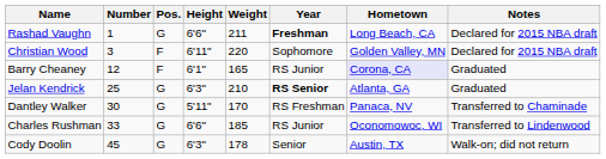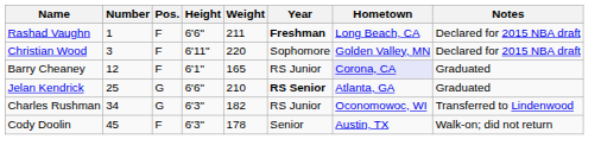Rashad Vaughn | Pos.: G -> F
Jelan Kendrick | Height: 6'3" -> 6'6"
- row: Dantley Walker | 30 | G | 5'11" | 170 | RS Freshman | Panaca, NV | Transferred to Chaminade
Charles Rushman | Number: 33 -> 34
Charles Rushman | Height: 6'6" -> 6'3"
Charles Rushman | Weight: 185 -> 182
Cody Doolin | Pos.: G -> F
